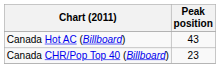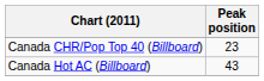rows swapped: Canada CHR/Pop Top 40 (Billboard) <-> Canada Hot AC (Billboard)
